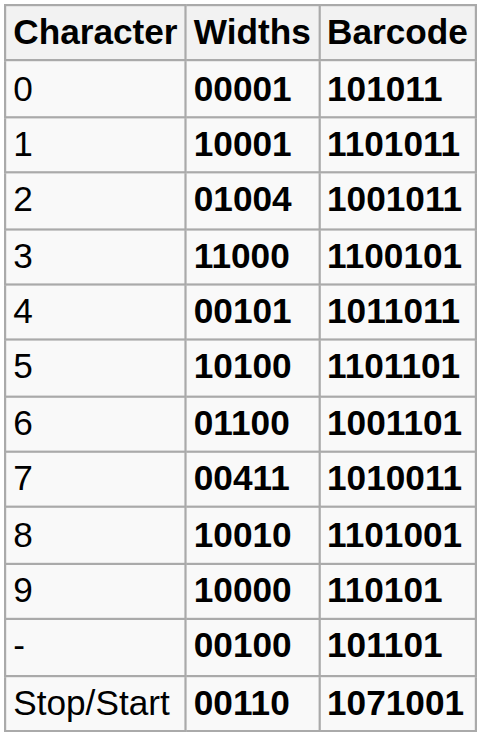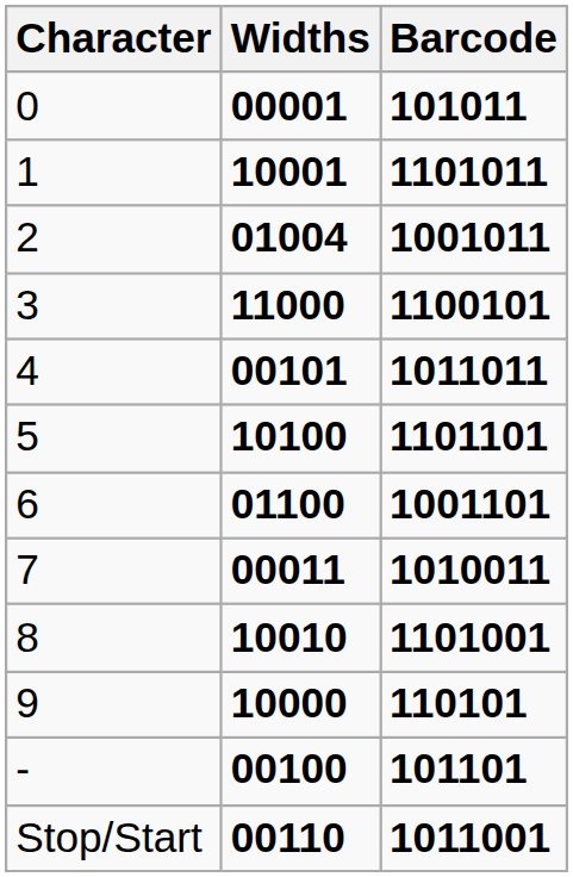7 | Widths: 00411 -> 00011
Stop/Start | Barcode: 1071001 -> 1011001
